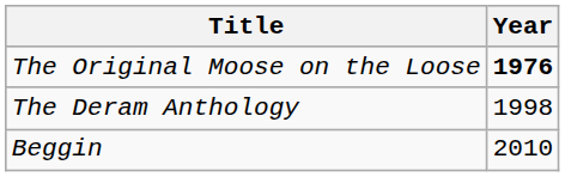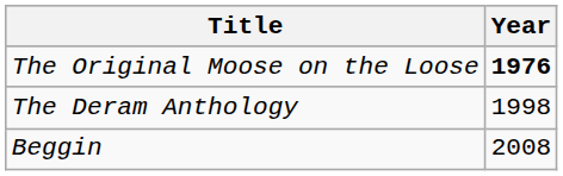Beggin | Year: 2010 -> 2008
